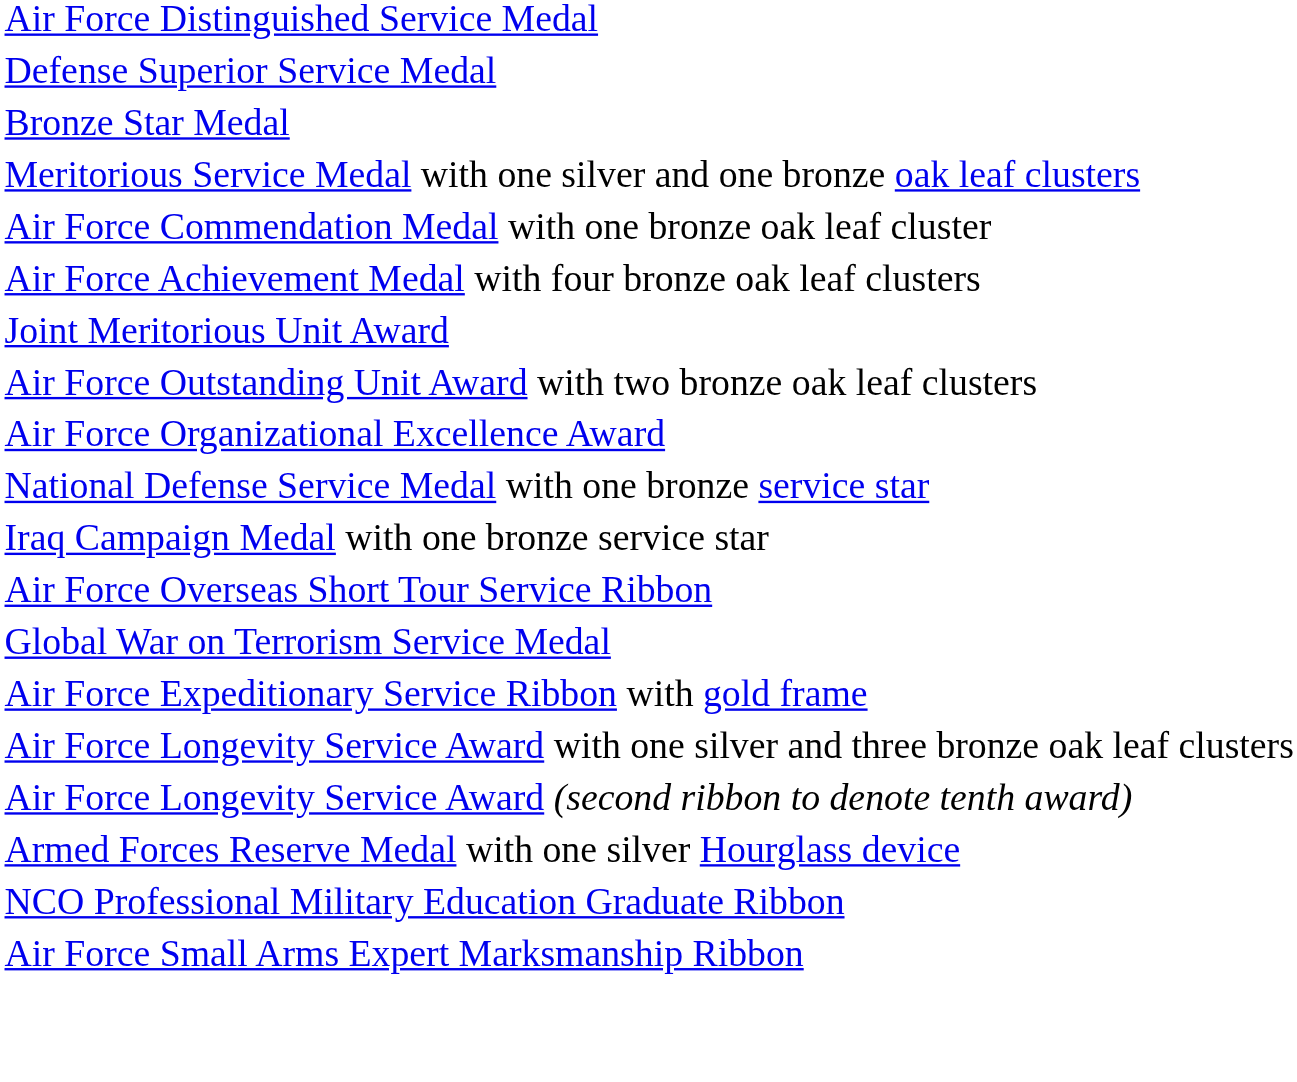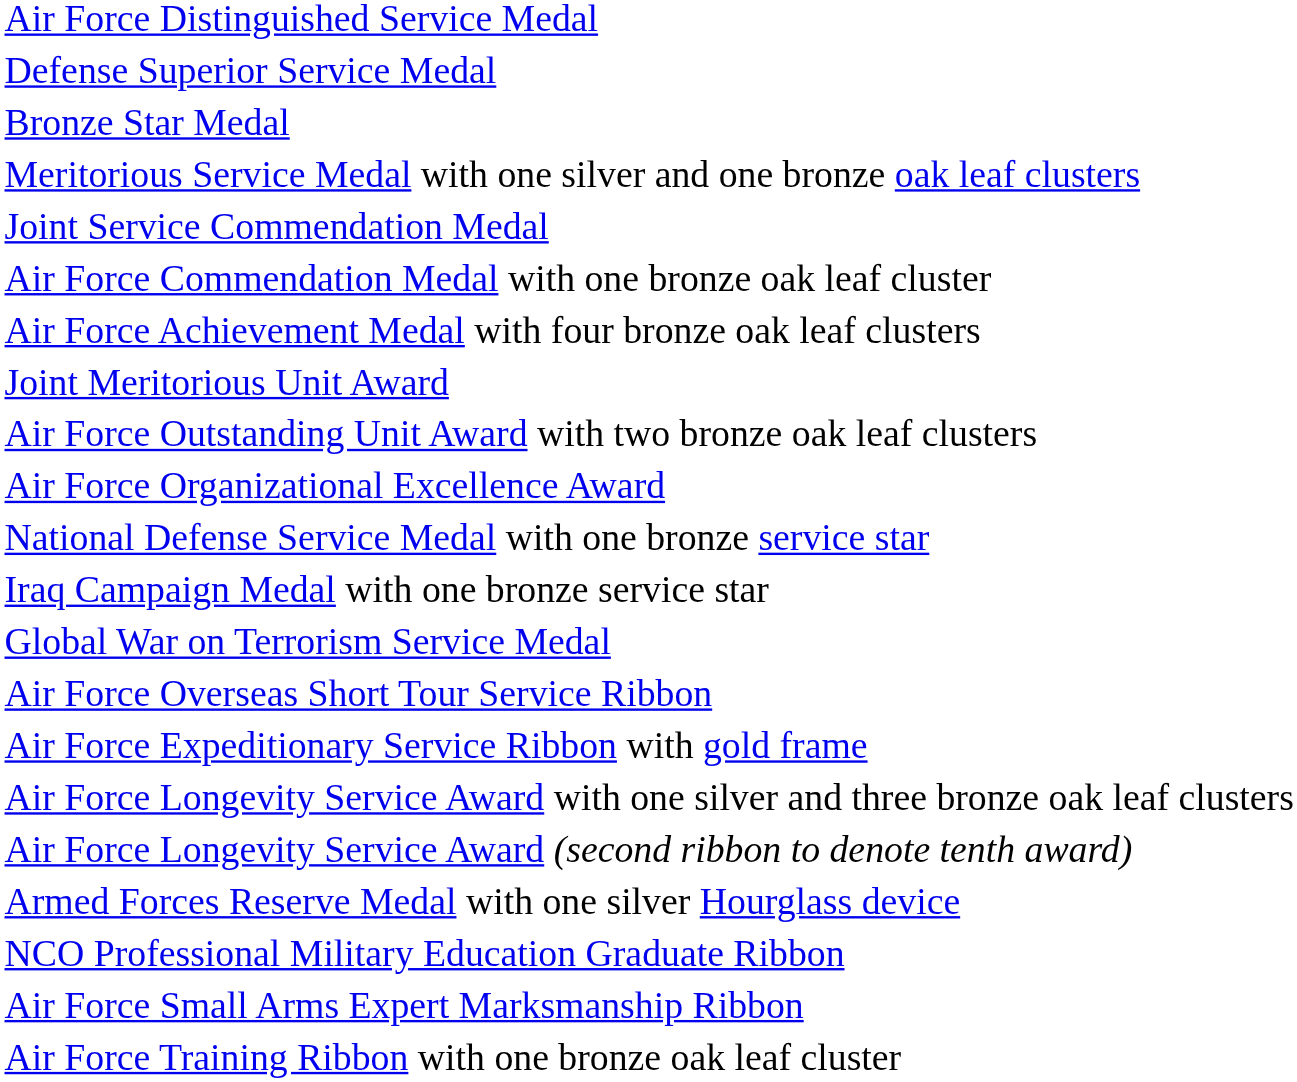+ row: Joint Service Commendation Medal
rows swapped: Global War on Terrorism Service Medal <-> Air Force Overseas Short Tour Service Ribbon
+ row: Air Force Training Ribbon with one bronze oak leaf cluster
